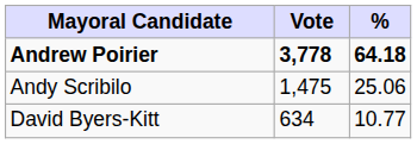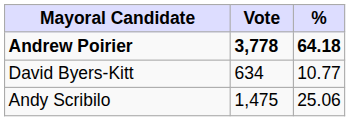rows swapped: Andy Scribilo <-> David Byers-Kitt
